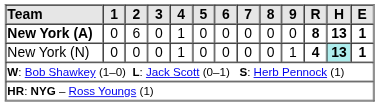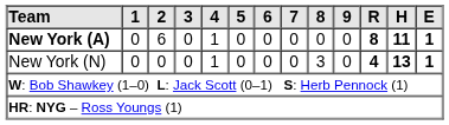New York (A) | H: 13 -> 11
New York (N) | 8: 0 -> 3
New York (N) | 9: 1 -> 0
New York (N) | H: paleturquoise background -> no background
